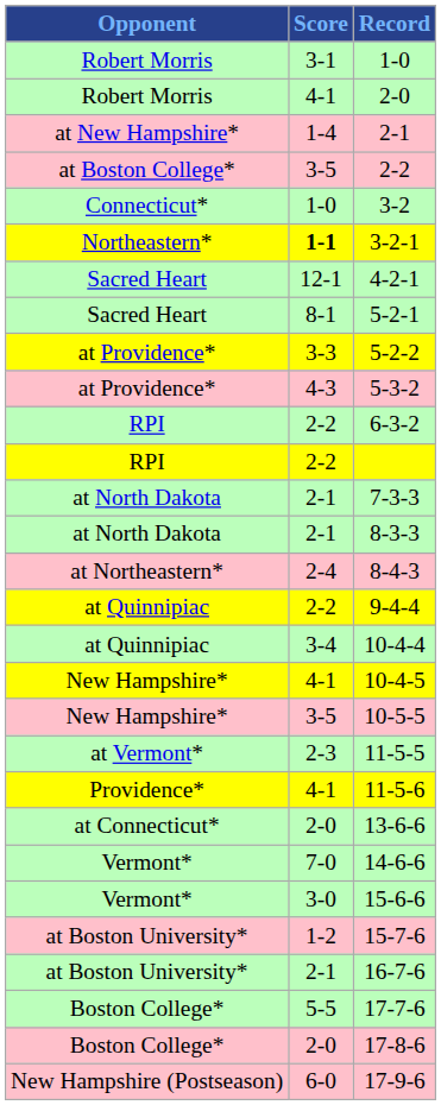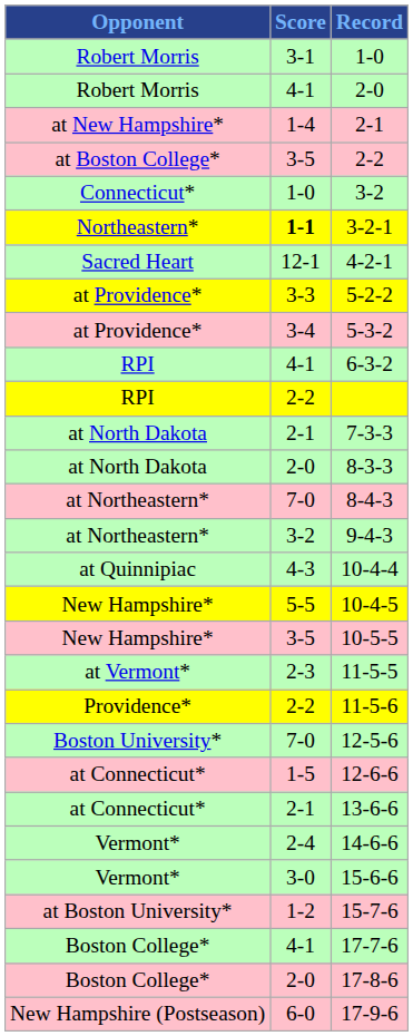- row: Sacred Heart | 8-1 | 5-2-1
5-3-2 | Score: 4-3 -> 3-4
6-3-2 | Score: 2-2 -> 4-1
8-3-3 | Score: 2-1 -> 2-0
8-4-3 | Score: 2-4 -> 7-0
+ row: at Northeastern* | 3-2 | 9-4-3
- row: at Quinnipiac | 2-2 | 9-4-4
10-4-4 | Score: 3-4 -> 4-3
10-4-5 | Score: 4-1 -> 5-5
11-5-6 | Score: 4-1 -> 2-2
+ row: Boston University* | 7-0 | 12-5-6
+ row: at Connecticut* | 1-5 | 12-6-6
13-6-6 | Score: 2-0 -> 2-1
14-6-6 | Score: 7-0 -> 2-4
- row: at Boston University* | 2-1 | 16-7-6
17-7-6 | Score: 5-5 -> 4-1
